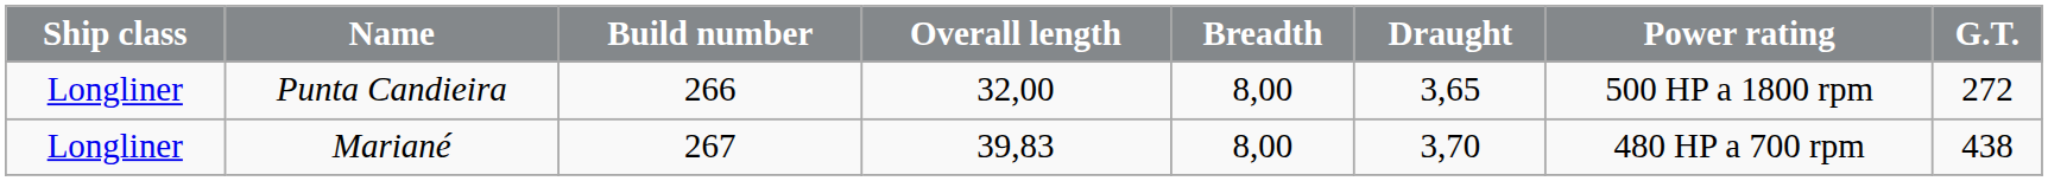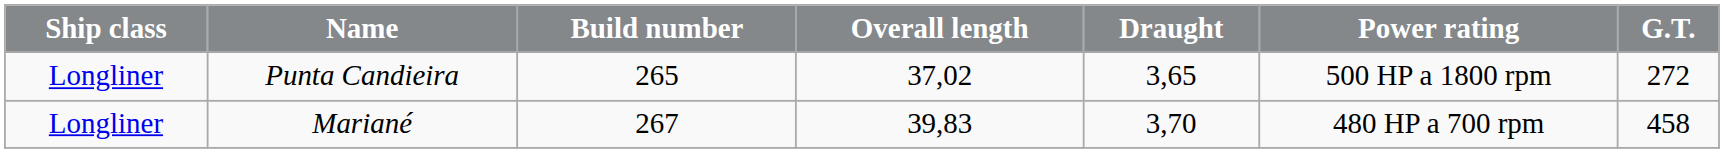- column: Breadth | 8,00 | 8,00
Punta Candieira | Build number: 266 -> 265
Punta Candieira | Overall length: 32,00 -> 37,02
Mariané | G.T.: 438 -> 458
